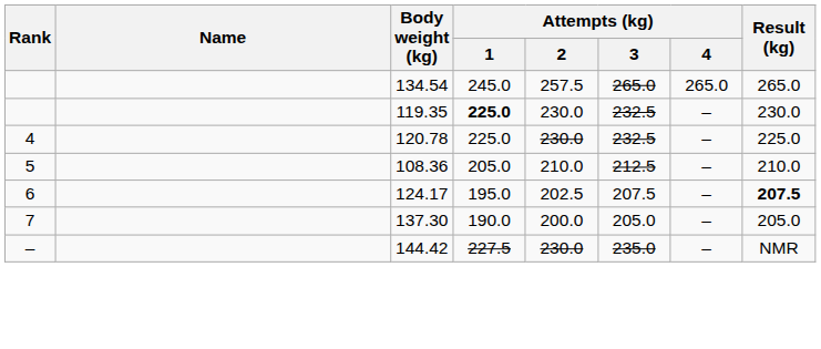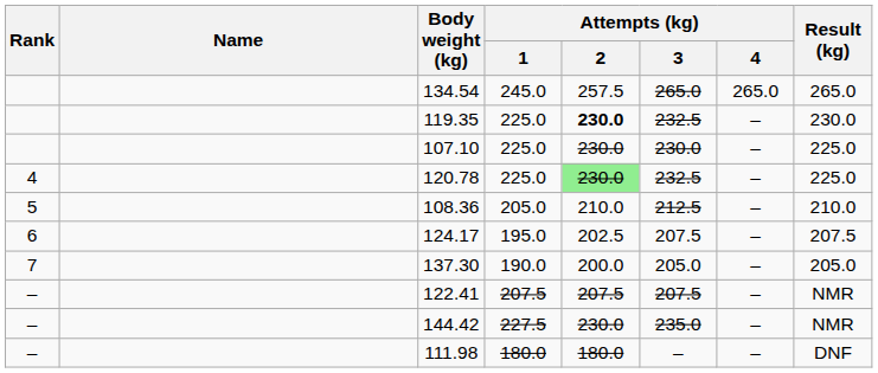119.35 | Attempts (kg) / 1: bold -> normal
119.35 | Attempts (kg) / 2: normal -> bold
+ row: 107.10 | 225.0 | 230.0 | 230.0 | – | 225.0
120.78 | Attempts (kg) / 2: no background -> lightgreen background
124.17 | Result (kg): bold -> normal
+ row: – | 122.41 | 207.5 | 207.5 | 207.5 | – | NMR
+ row: – | 111.98 | 180.0 | 180.0 | – | – | DNF
